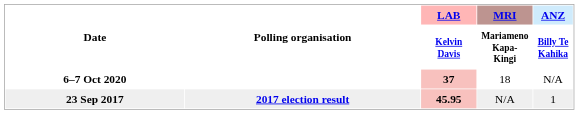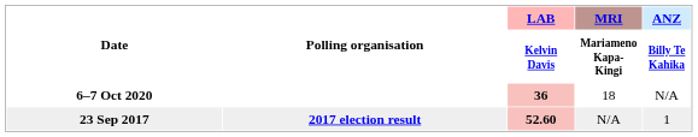6–7 Oct 2020 | LAB / Kelvin Davis: 37 -> 36
23 Sep 2017 | LAB / Kelvin Davis: 45.95 -> 52.60
